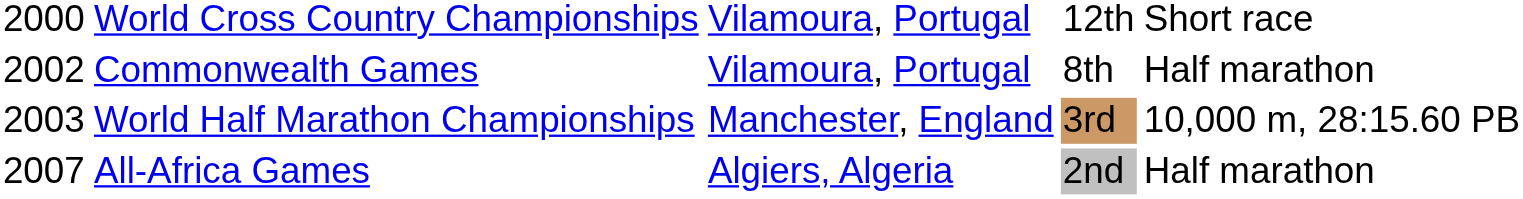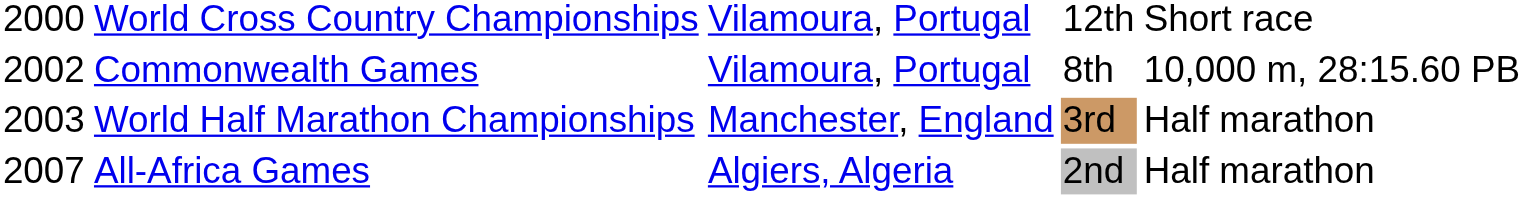Commonwealth Games | column 5: Half marathon -> 10,000 m, 28:15.60 PB
World Half Marathon Championships | column 5: 10,000 m, 28:15.60 PB -> Half marathon
